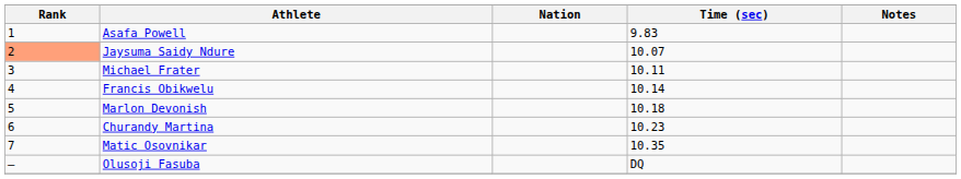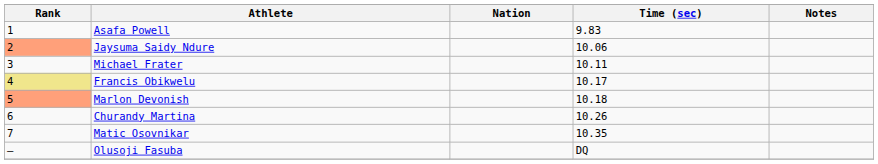Jaysuma Saidy Ndure | Time (sec): 10.07 -> 10.06
Francis Obikwelu | Rank: no background -> khaki background
Francis Obikwelu | Time (sec): 10.14 -> 10.17
Marlon Devonish | Rank: no background -> lightsalmon background
Churandy Martina | Time (sec): 10.23 -> 10.26
